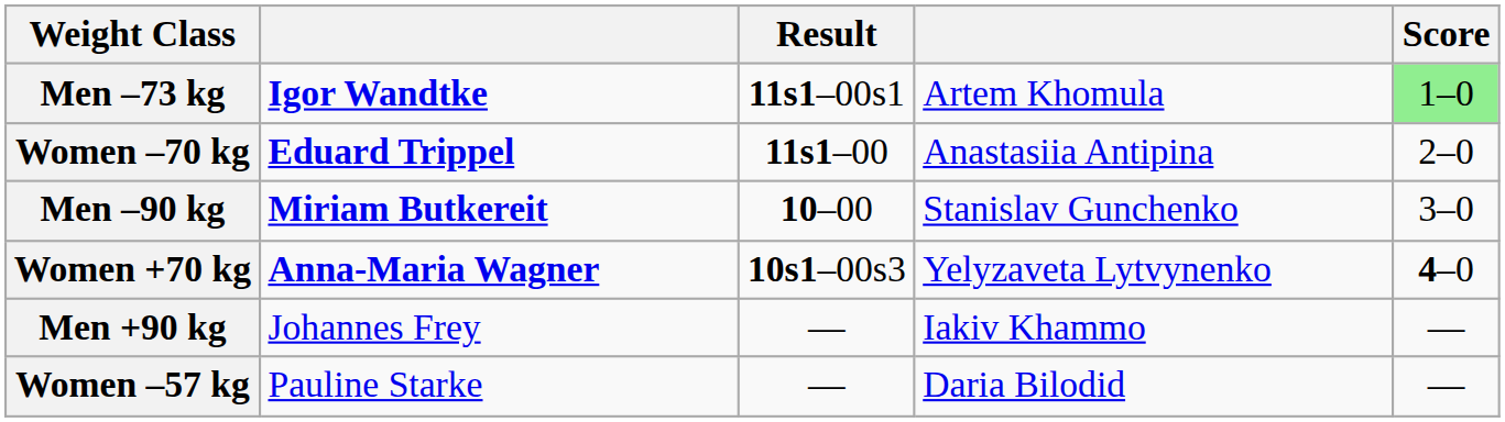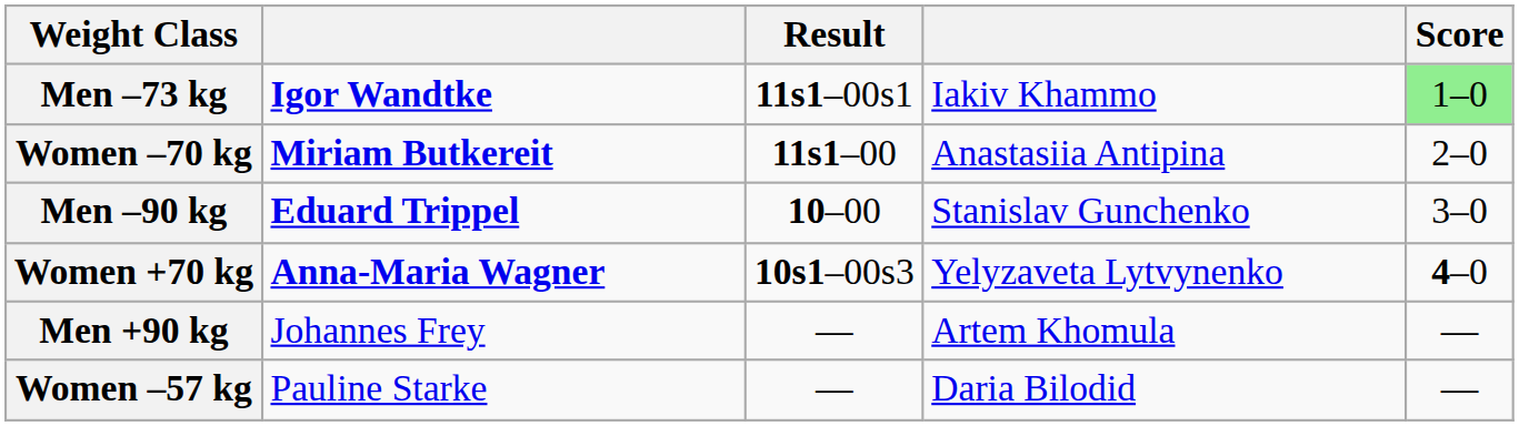Men –73 kg | column 4: Artem Khomula -> Iakiv Khammo
Women –70 kg | column 2: Eduard Trippel -> Miriam Butkereit
Men –90 kg | column 2: Miriam Butkereit -> Eduard Trippel
Men +90 kg | column 4: Iakiv Khammo -> Artem Khomula
